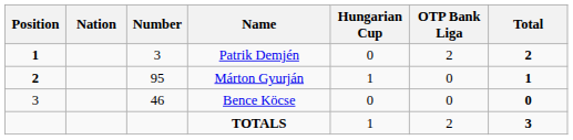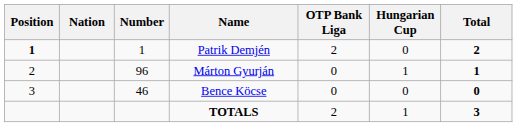columns swapped: OTP Bank Liga <-> Hungarian Cup
Patrik Demjén | Number: 3 -> 1
Márton Gyurján | Position: bold -> normal
Márton Gyurján | Number: 95 -> 96
